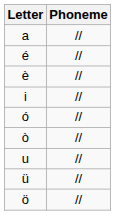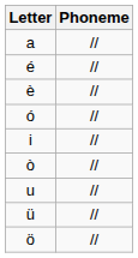rows swapped: i <-> ó
